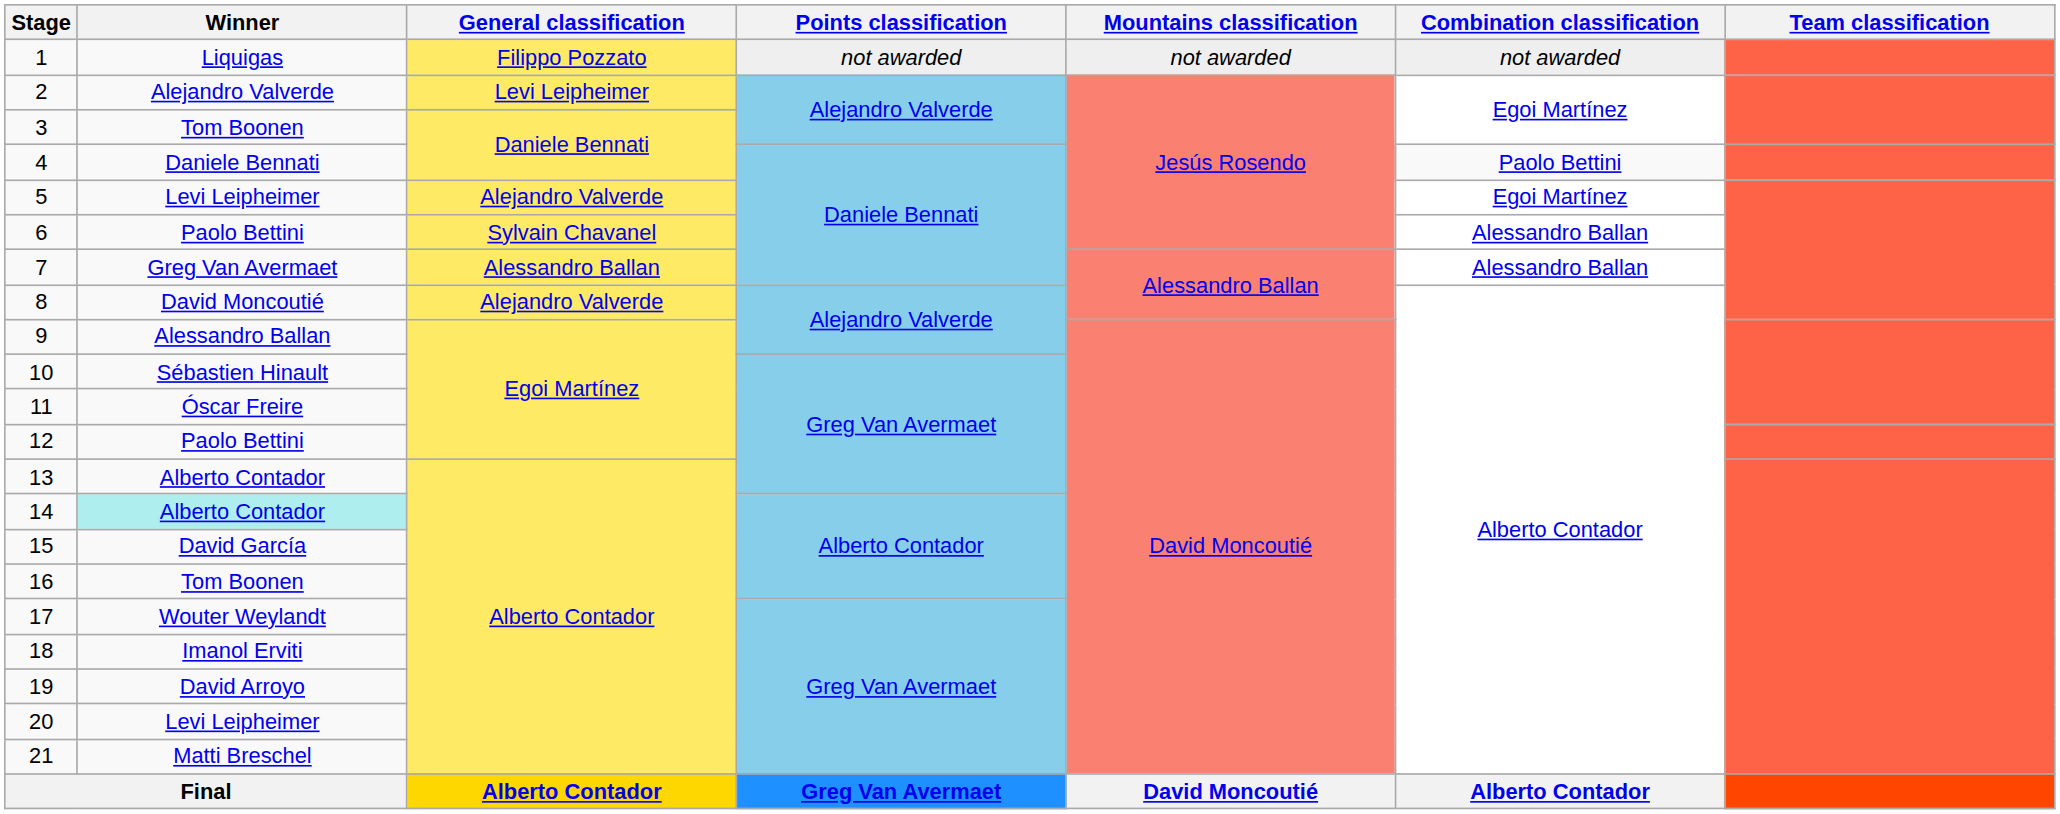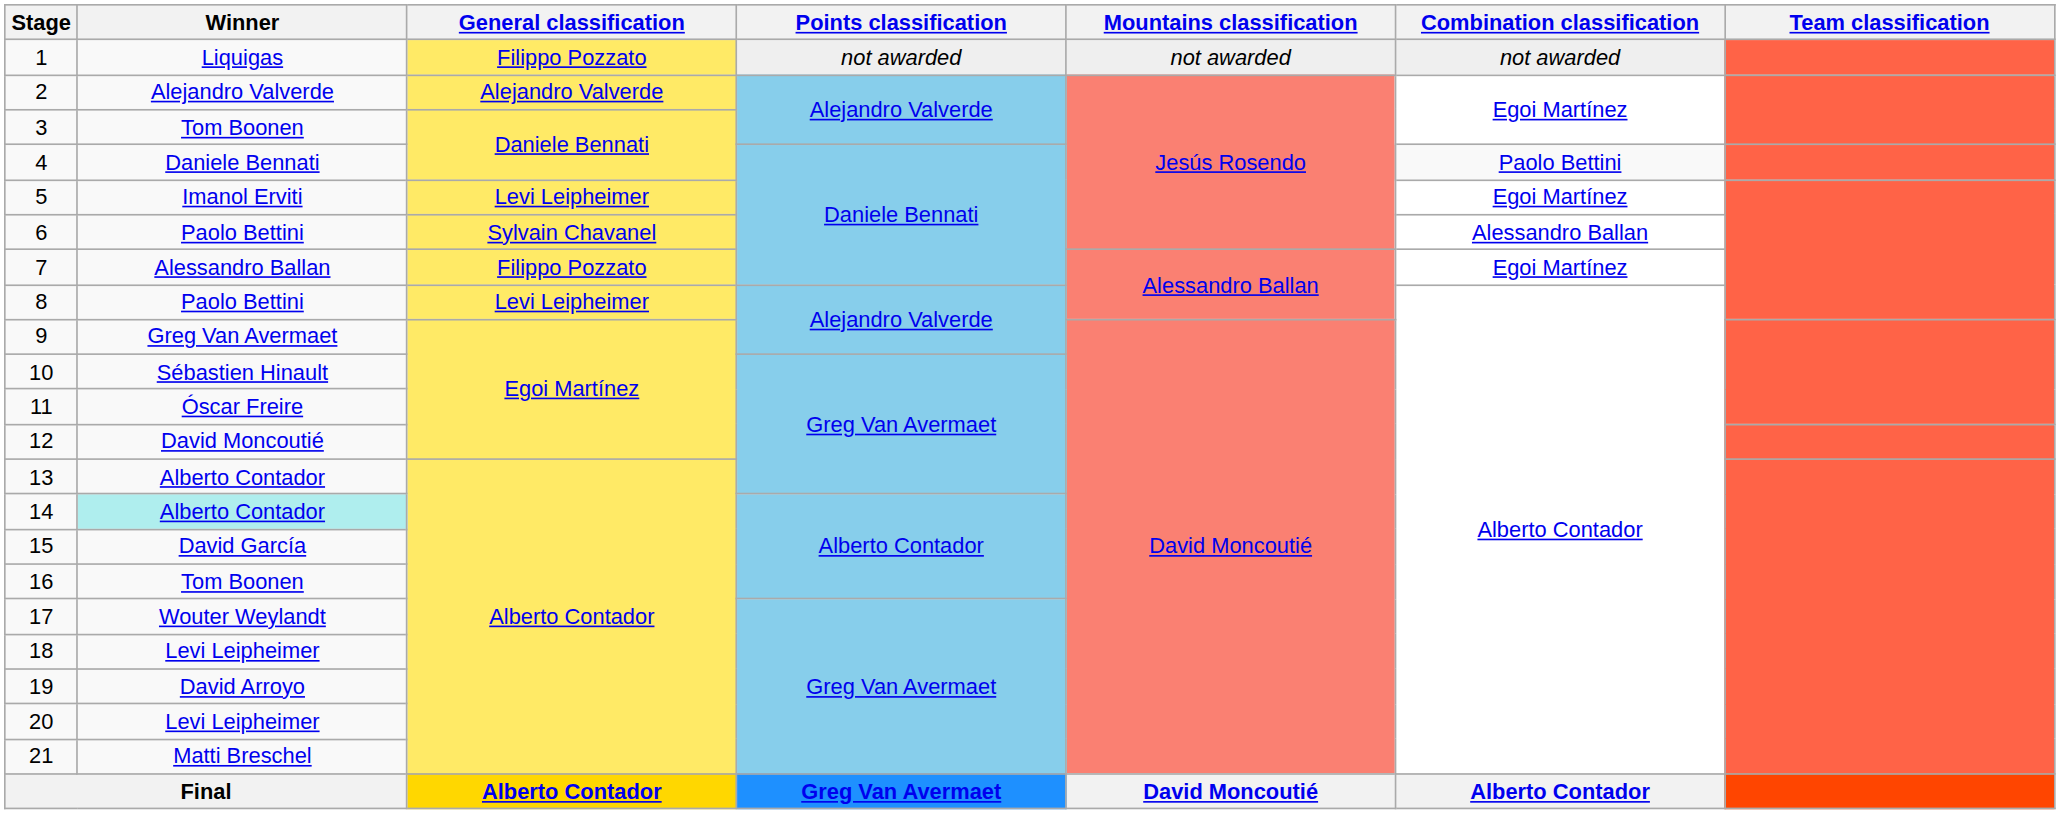2 | General classification: Levi Leipheimer -> Alejandro Valverde
5 | Winner: Levi Leipheimer -> Imanol Erviti
5 | General classification: Alejandro Valverde -> Levi Leipheimer
7 | Winner: Greg Van Avermaet -> Alessandro Ballan
7 | General classification: Alessandro Ballan -> Filippo Pozzato
7 | Combination classification: Alessandro Ballan -> Egoi Martínez
8 | Winner: David Moncoutié -> Paolo Bettini
8 | General classification: Alejandro Valverde -> Levi Leipheimer
9 | Winner: Alessandro Ballan -> Greg Van Avermaet
12 | Winner: Paolo Bettini -> David Moncoutié
18 | Winner: Imanol Erviti -> Levi Leipheimer
